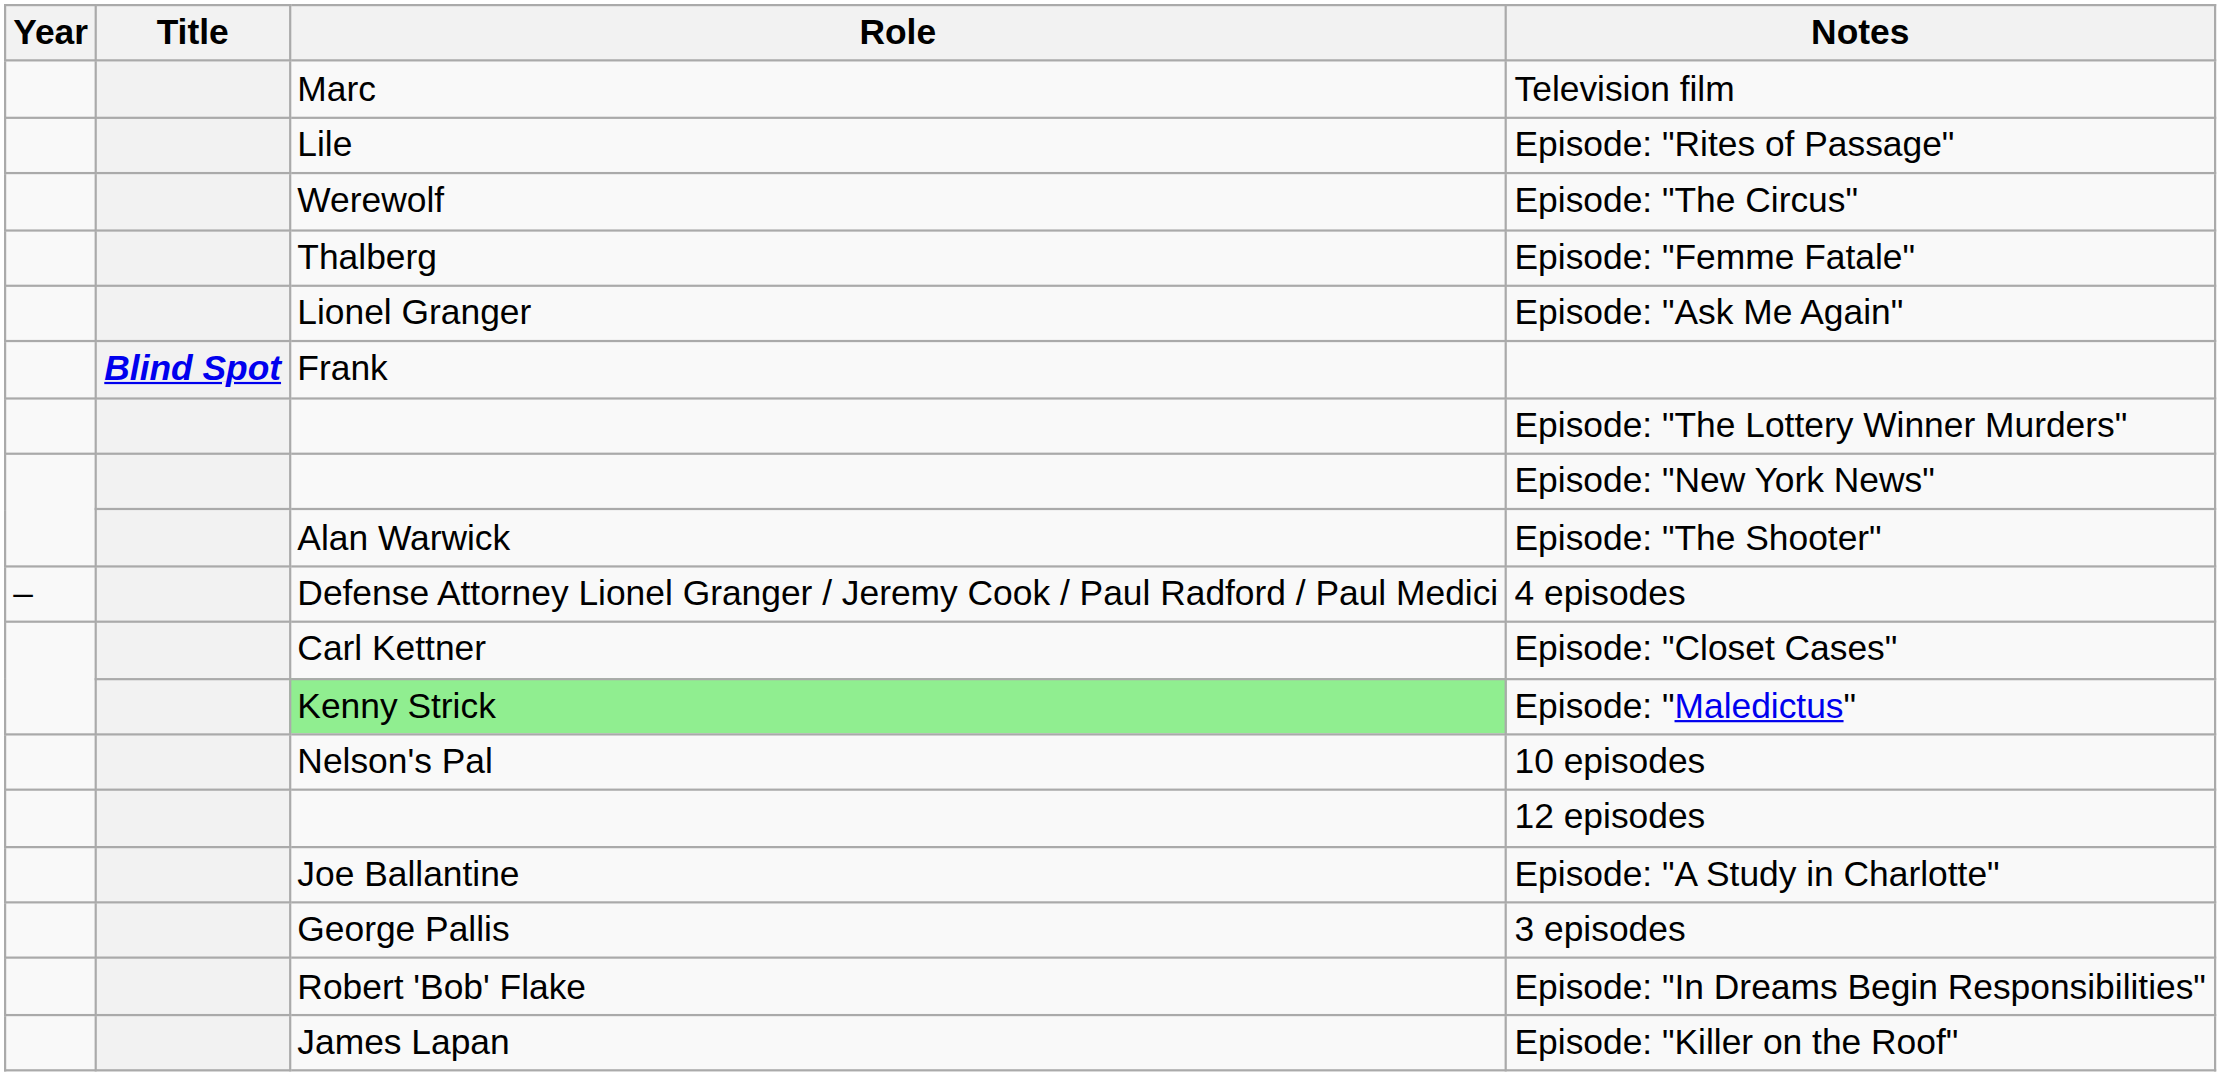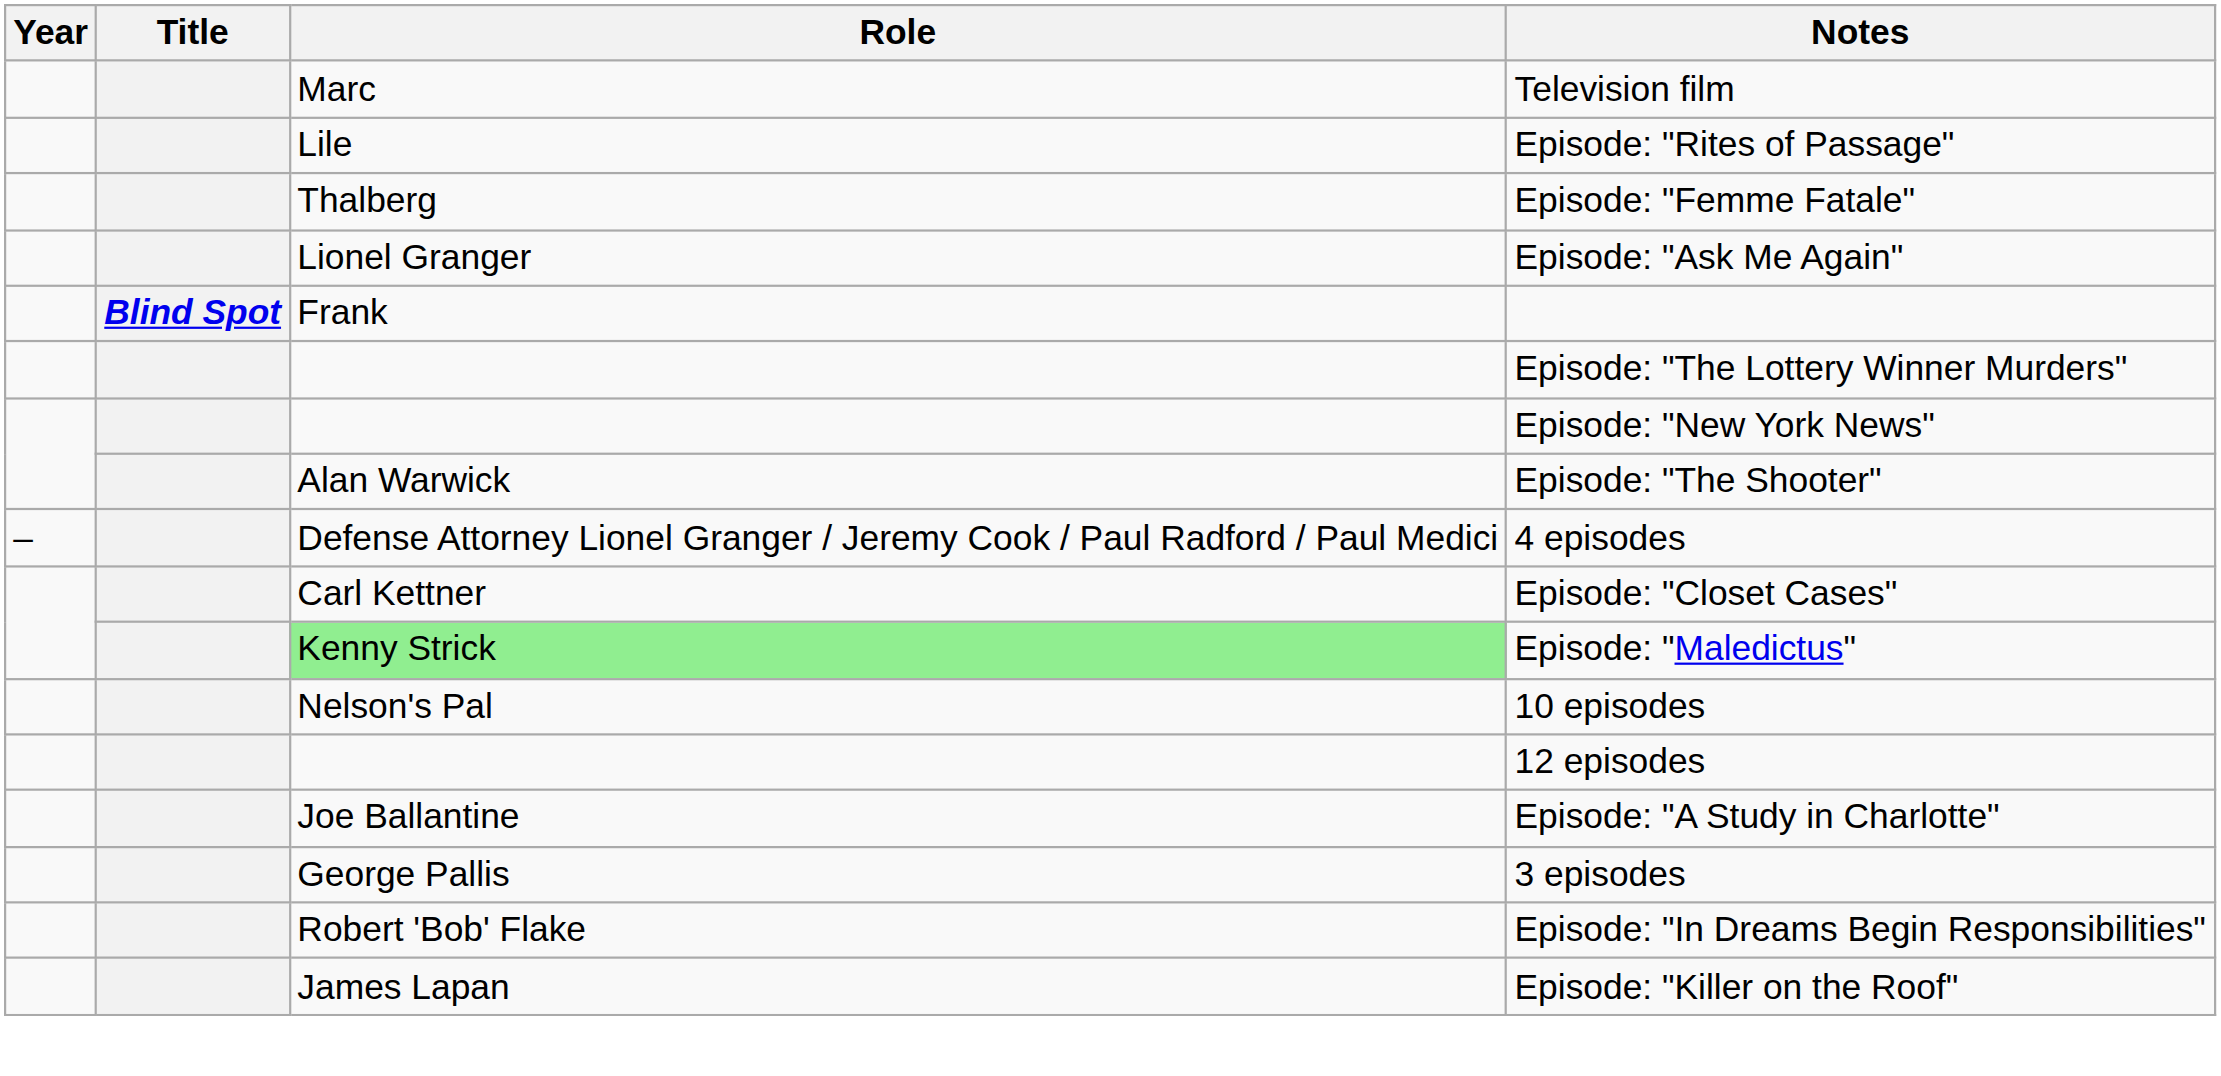- row: Werewolf | Episode: "The Circus"
